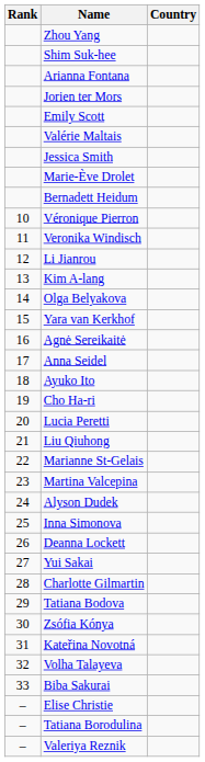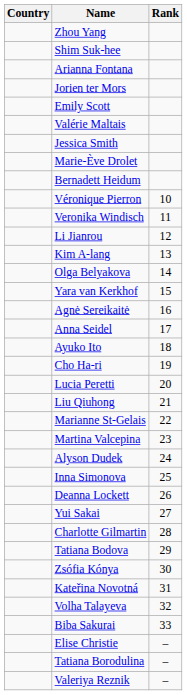columns swapped: Rank <-> Country
